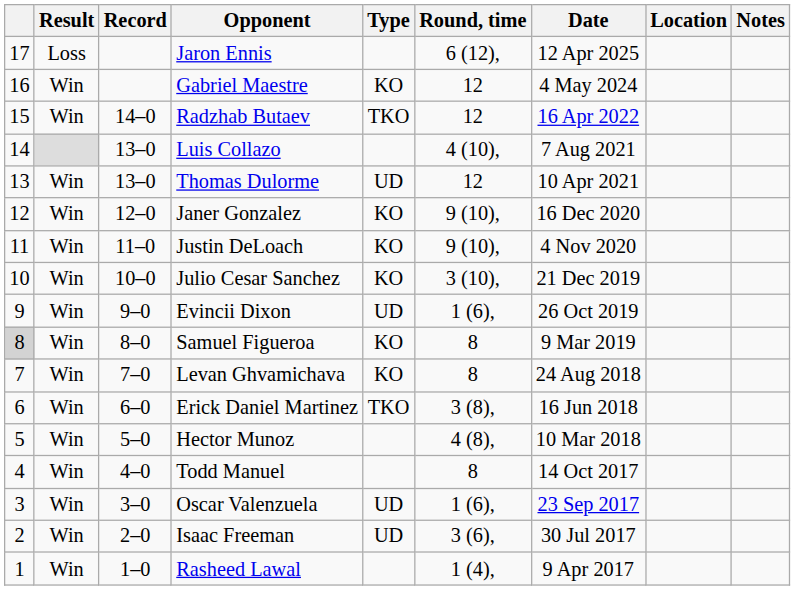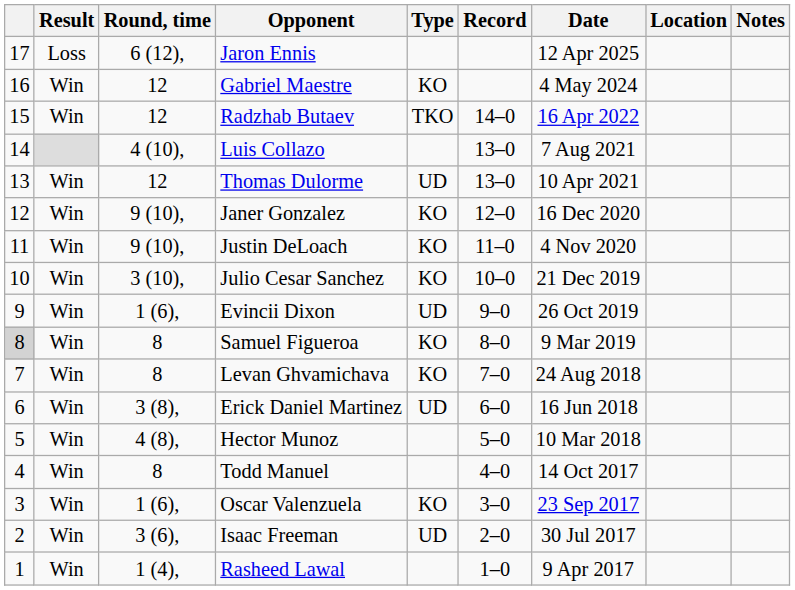columns swapped: Record <-> Round, time
Erick Daniel Martinez | Type: TKO -> UD
Oscar Valenzuela | Type: UD -> KO
